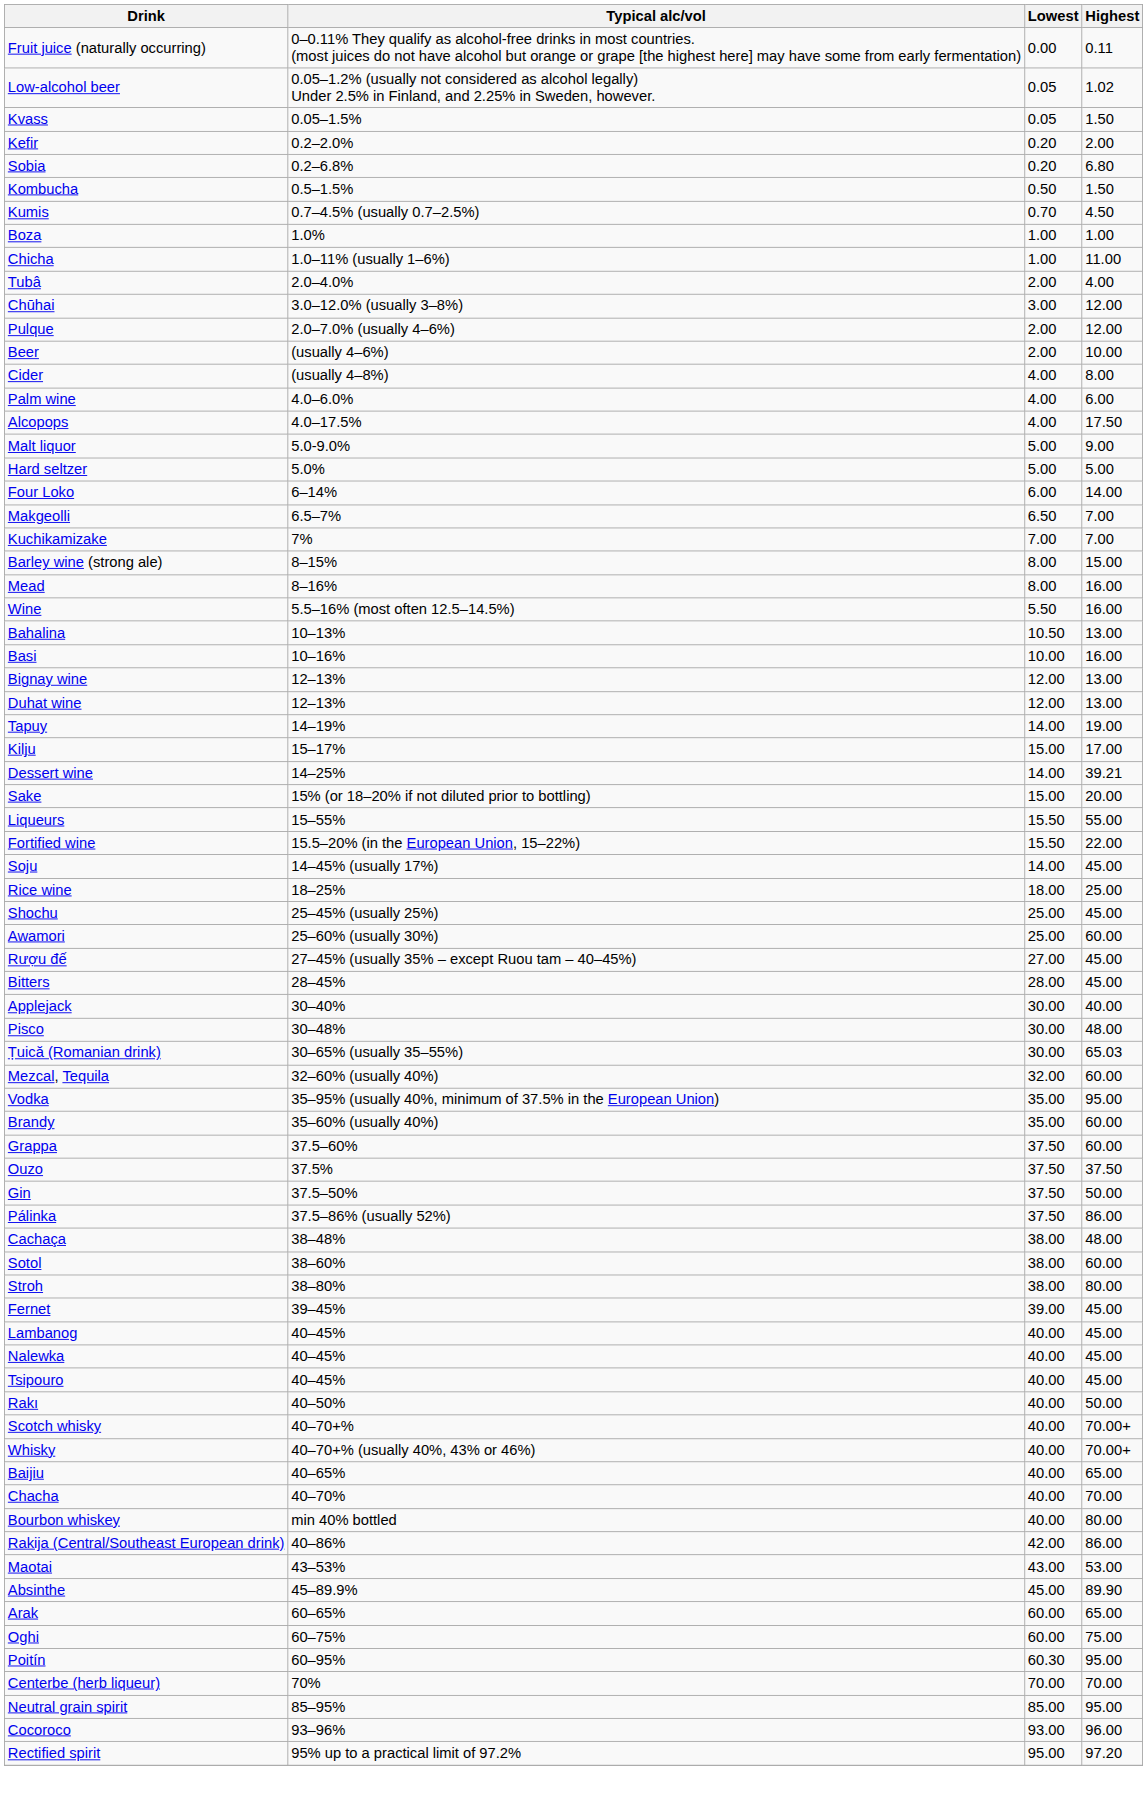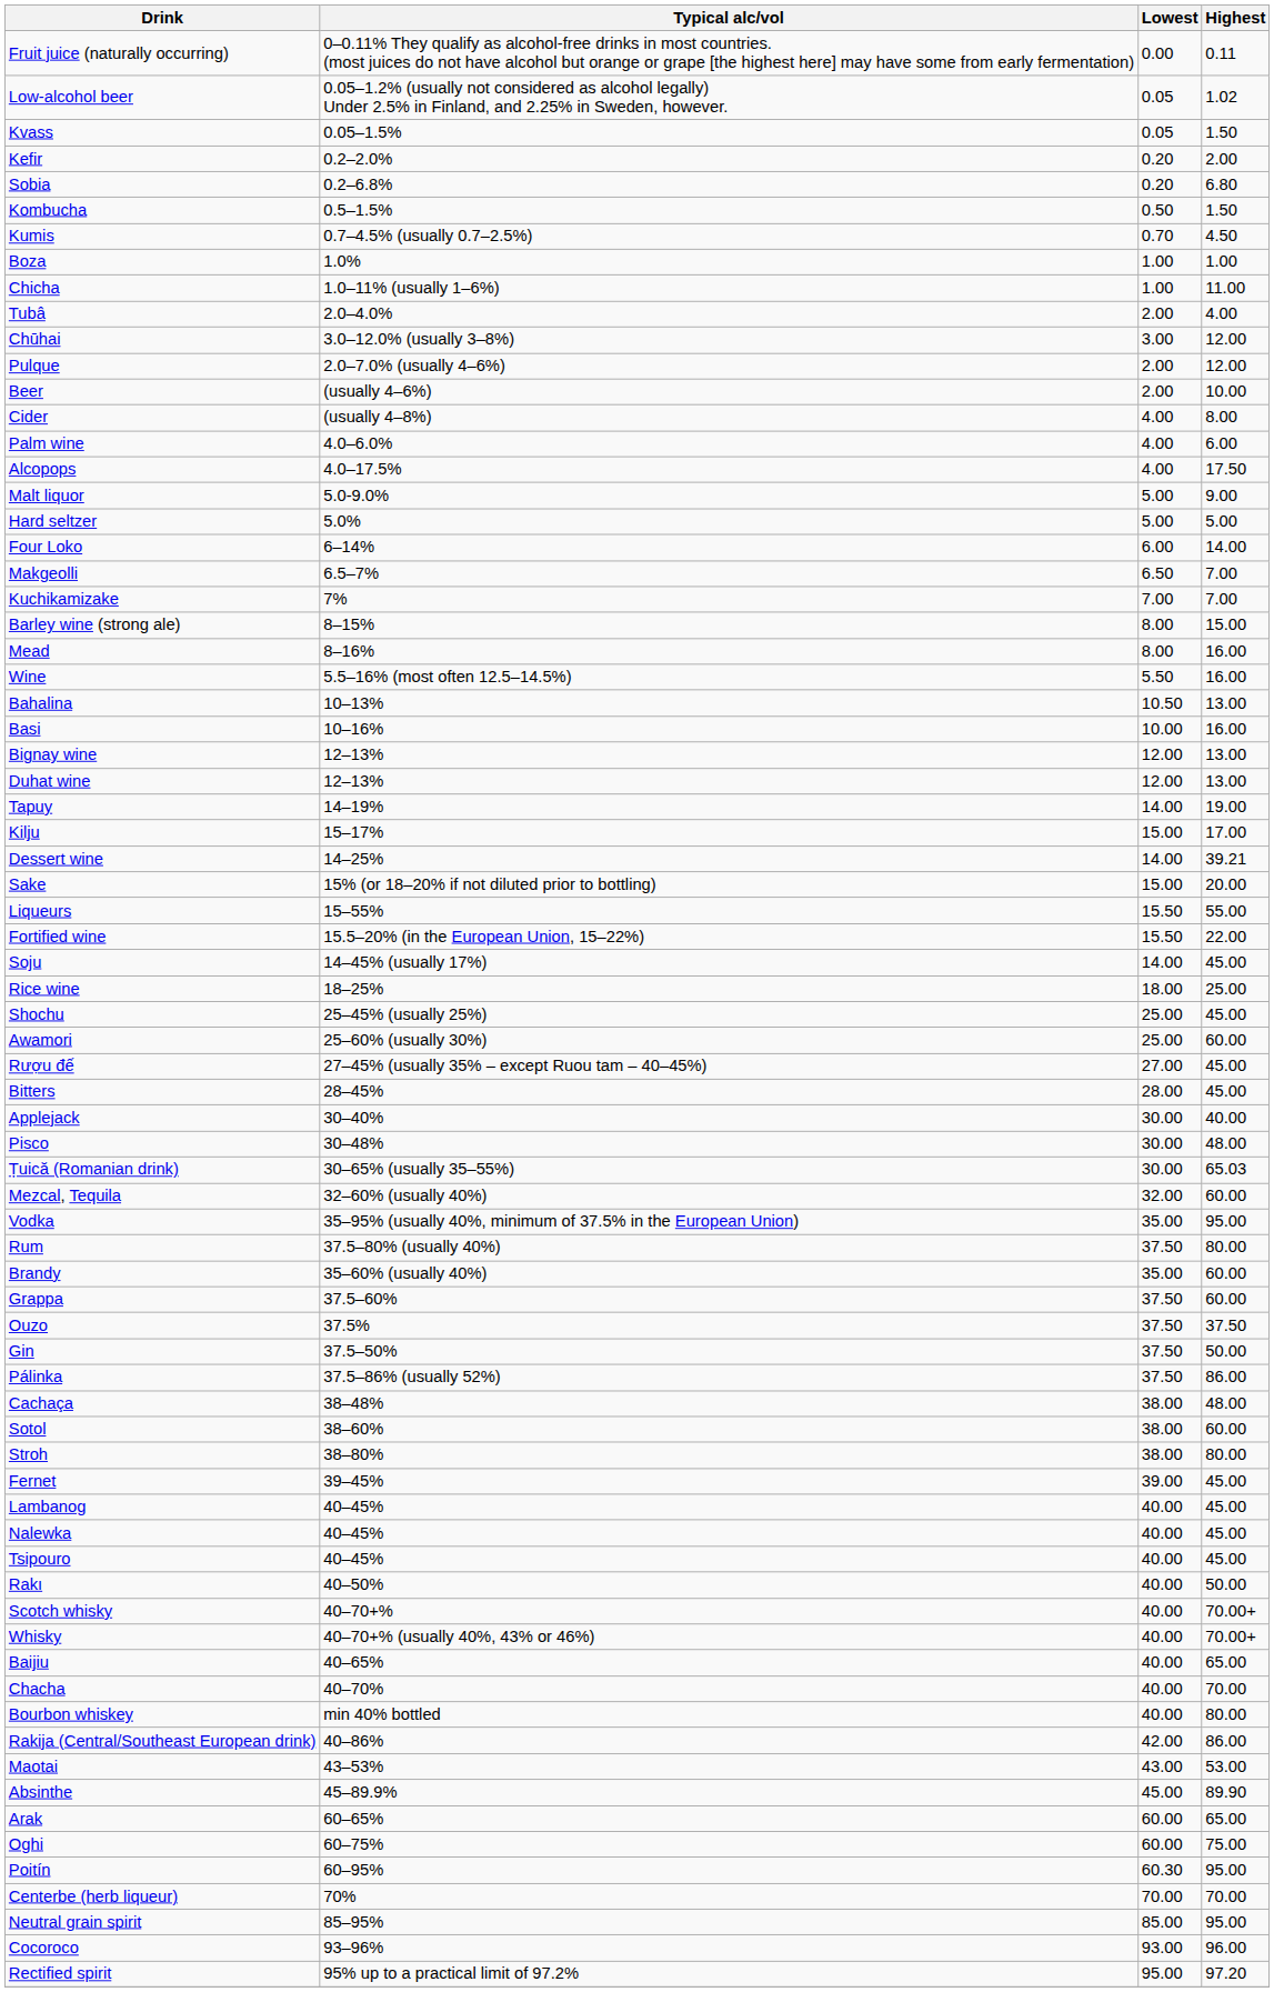+ row: Rum | 37.5–80% (usually 40%) | 37.50 | 80.00
